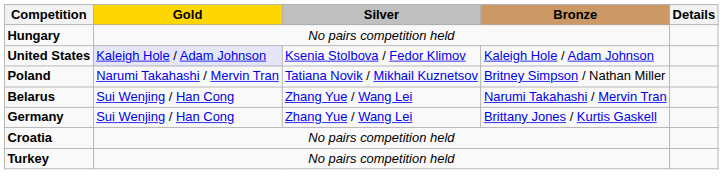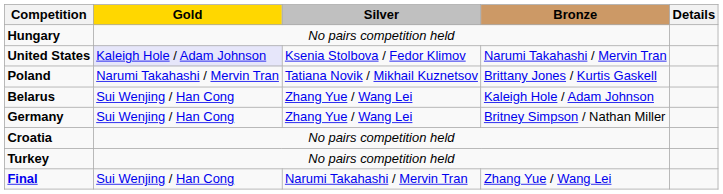United States | Bronze: Kaleigh Hole / Adam Johnson -> Narumi Takahashi / Mervin Tran
Poland | Bronze: Britney Simpson / Nathan Miller -> Brittany Jones / Kurtis Gaskell
Belarus | Bronze: Narumi Takahashi / Mervin Tran -> Kaleigh Hole / Adam Johnson
Germany | Bronze: Brittany Jones / Kurtis Gaskell -> Britney Simpson / Nathan Miller
+ row: Final | Sui Wenjing / Han Cong | Narumi Takahashi / Mervin Tran | Zhang Yue / Wang Lei
